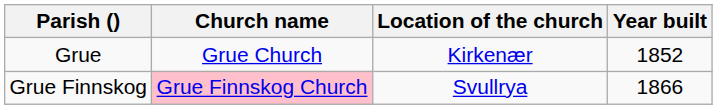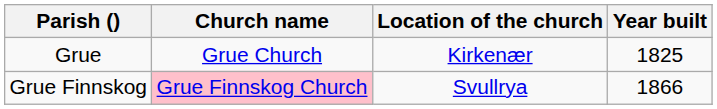Grue | Year built: 1852 -> 1825
